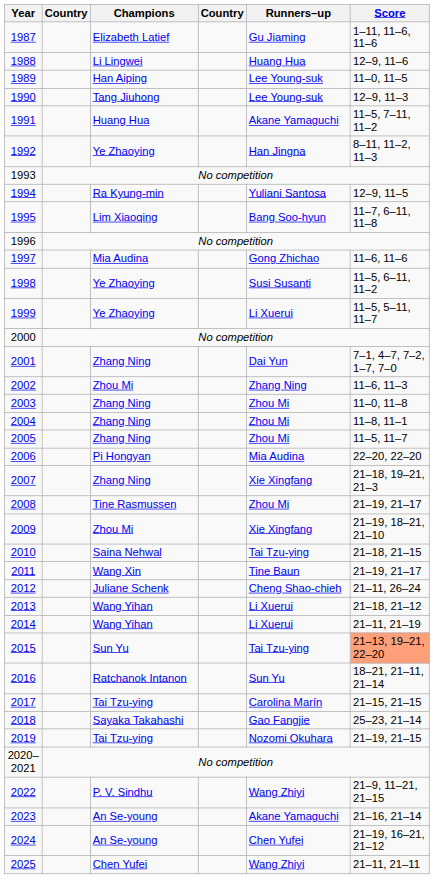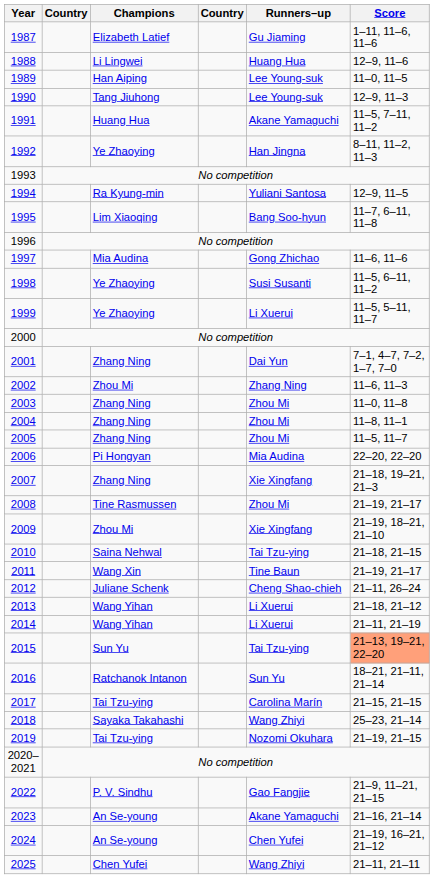2018 | Runners–up: Gao Fangjie -> Wang Zhiyi
2022 | Runners–up: Wang Zhiyi -> Gao Fangjie
